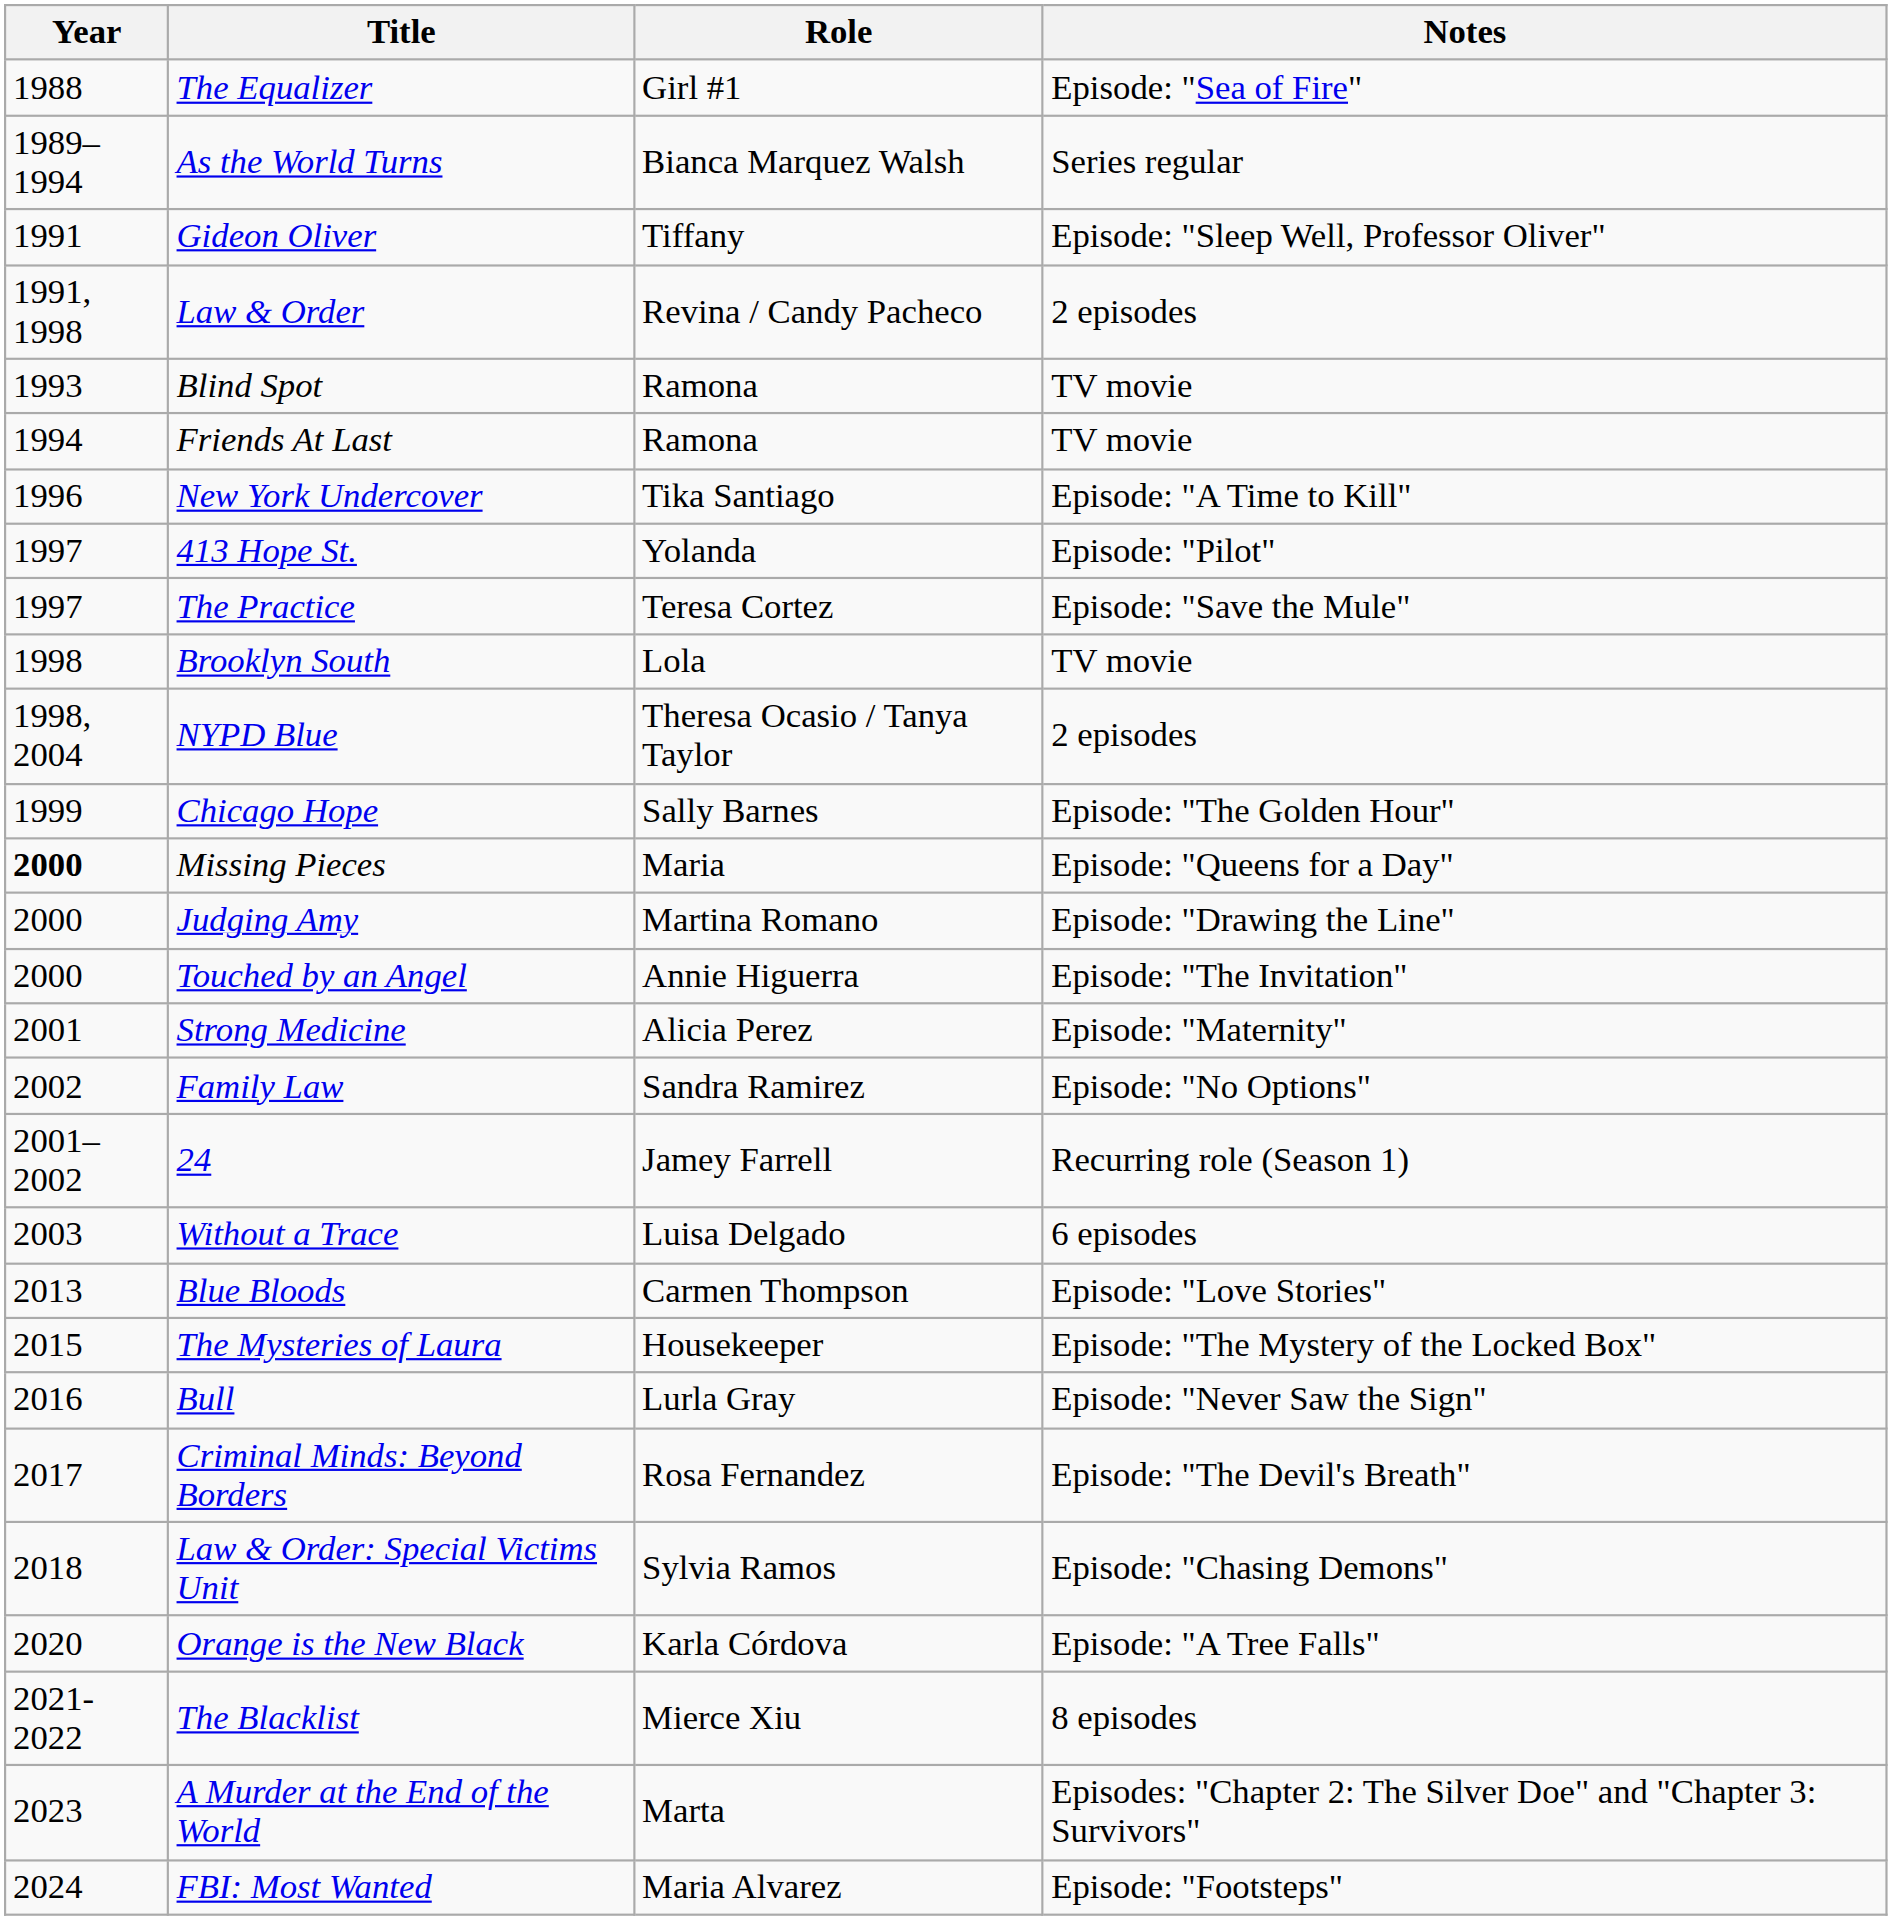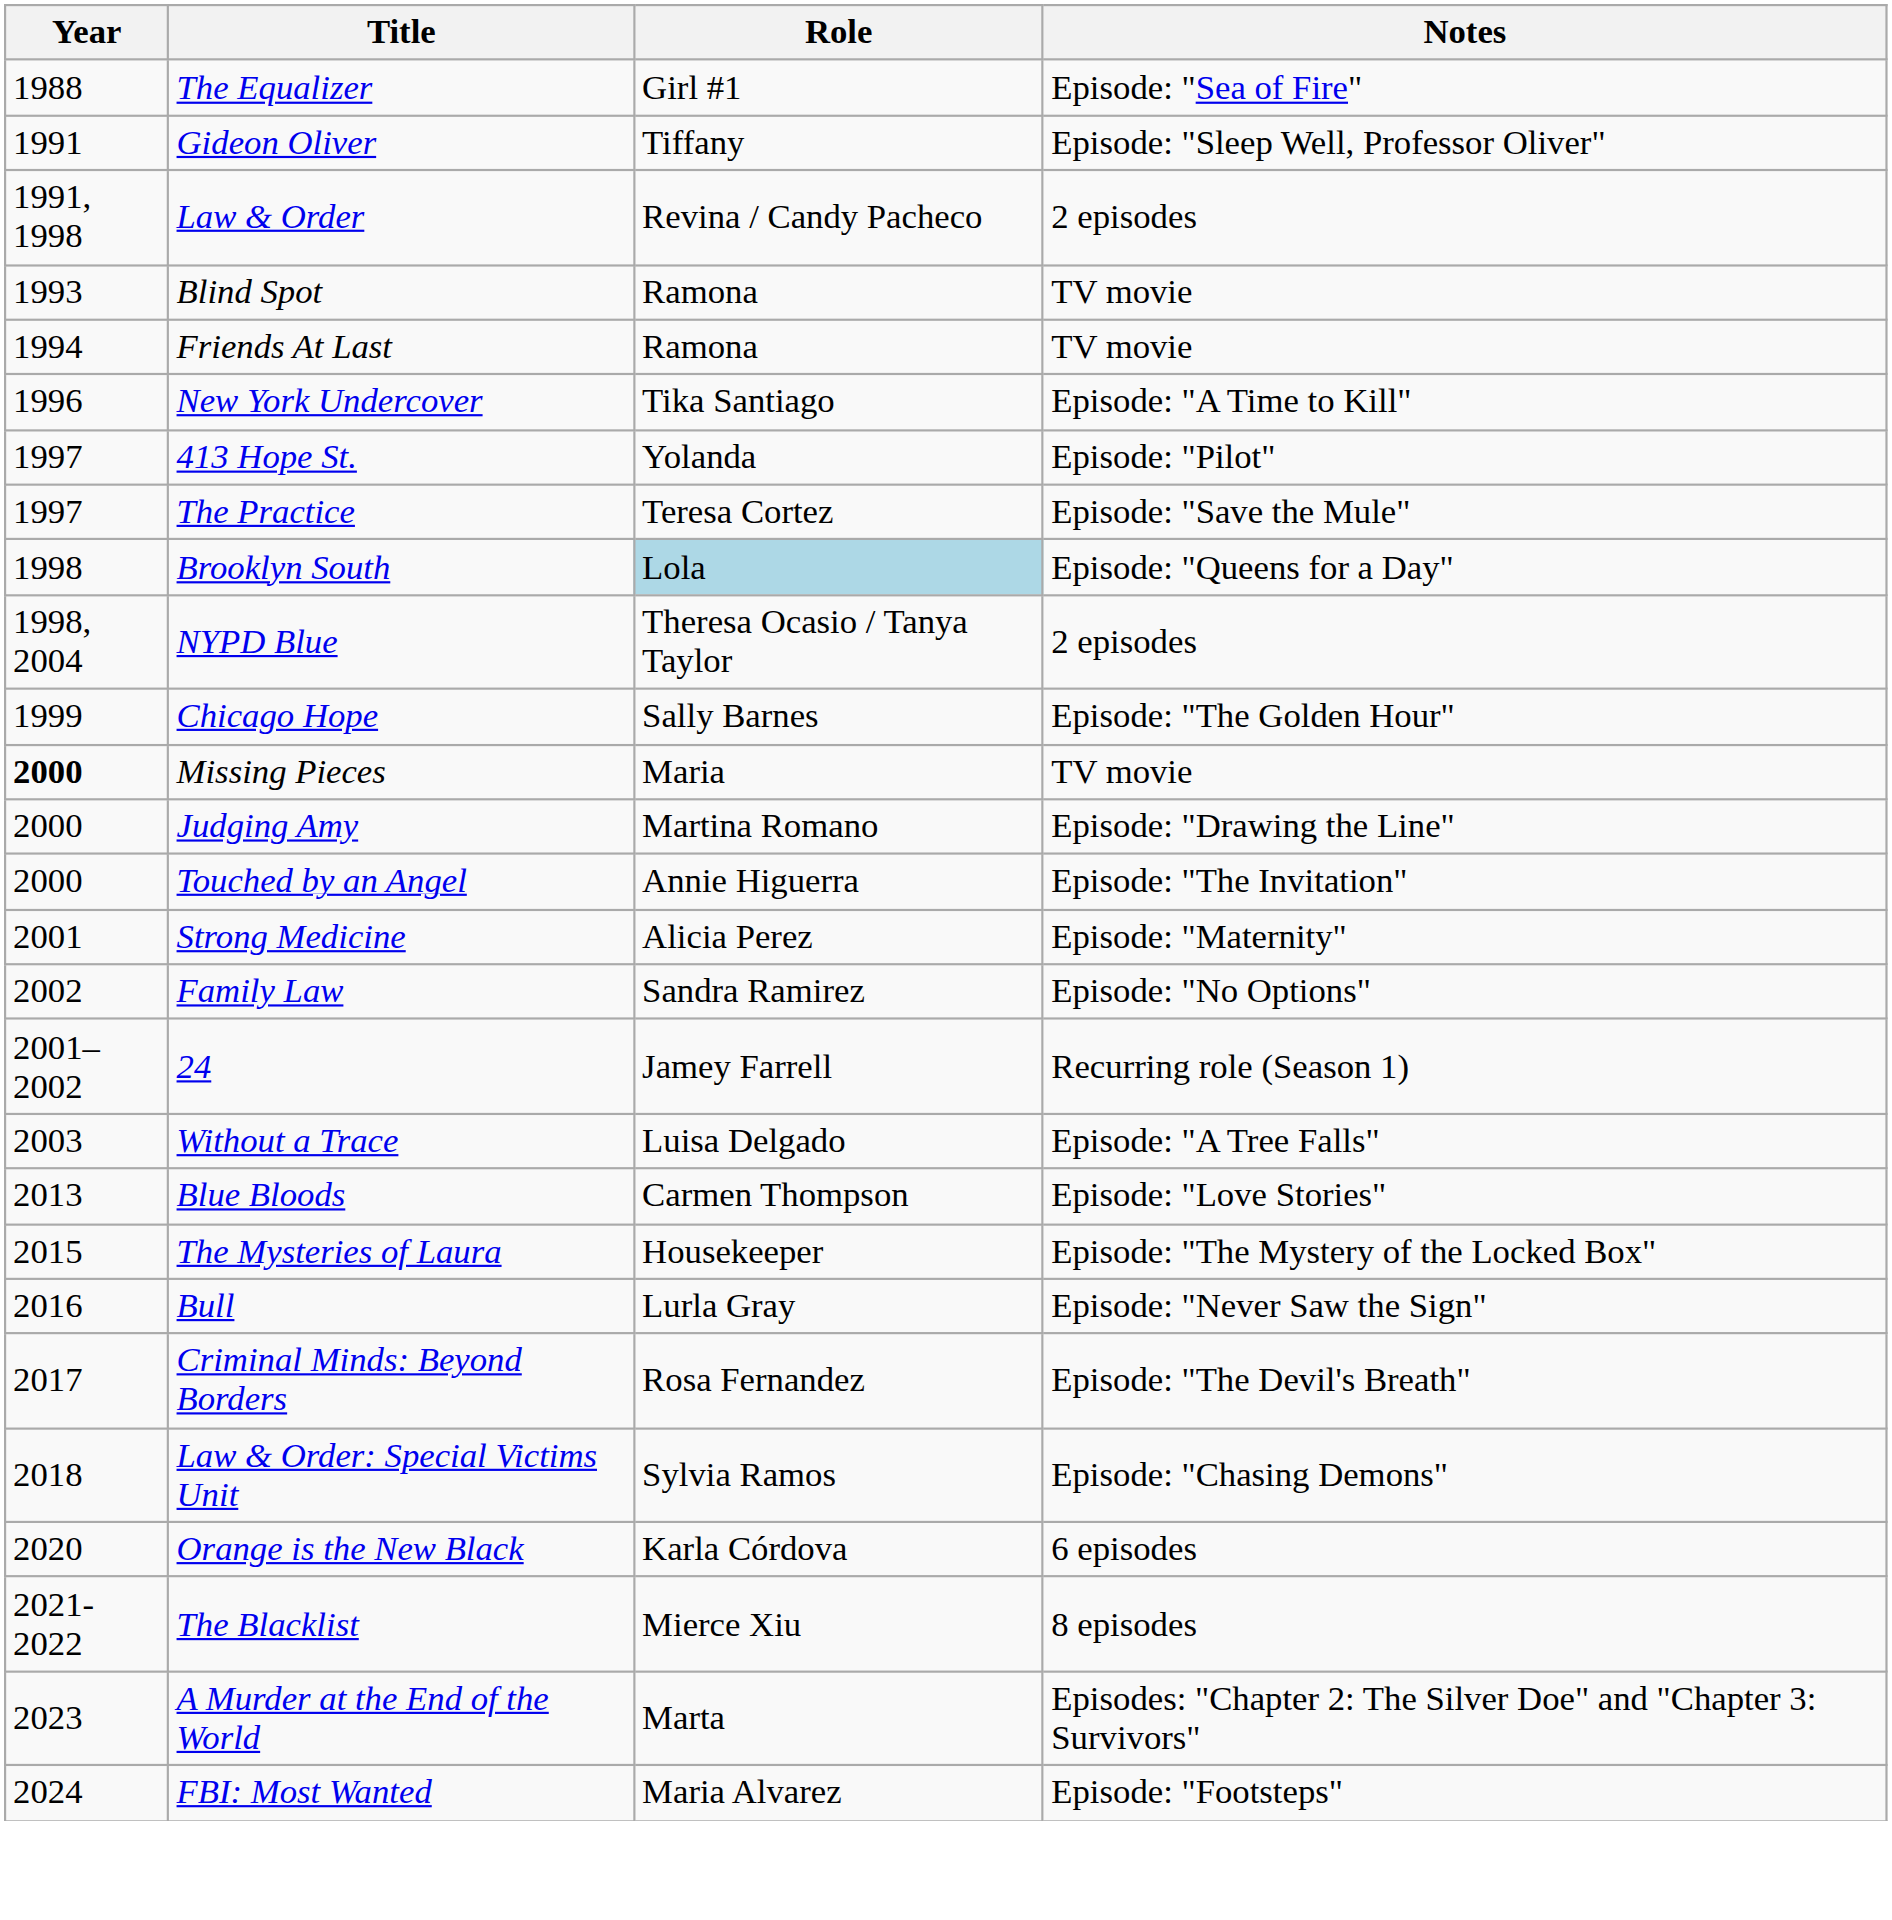- row: 1989–1994 | As the World Turns | Bianca Marquez Walsh | Series regular
Brooklyn South | Role: no background -> lightblue background
Brooklyn South | Notes: TV movie -> Episode: "Queens for a Day"
Missing Pieces | Notes: Episode: "Queens for a Day" -> TV movie
Without a Trace | Notes: 6 episodes -> Episode: "A Tree Falls"
Orange is the New Black | Notes: Episode: "A Tree Falls" -> 6 episodes
